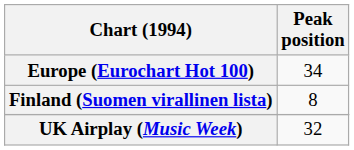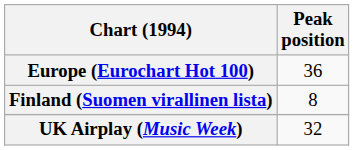Europe (Eurochart Hot 100) | Peak position: 34 -> 36
